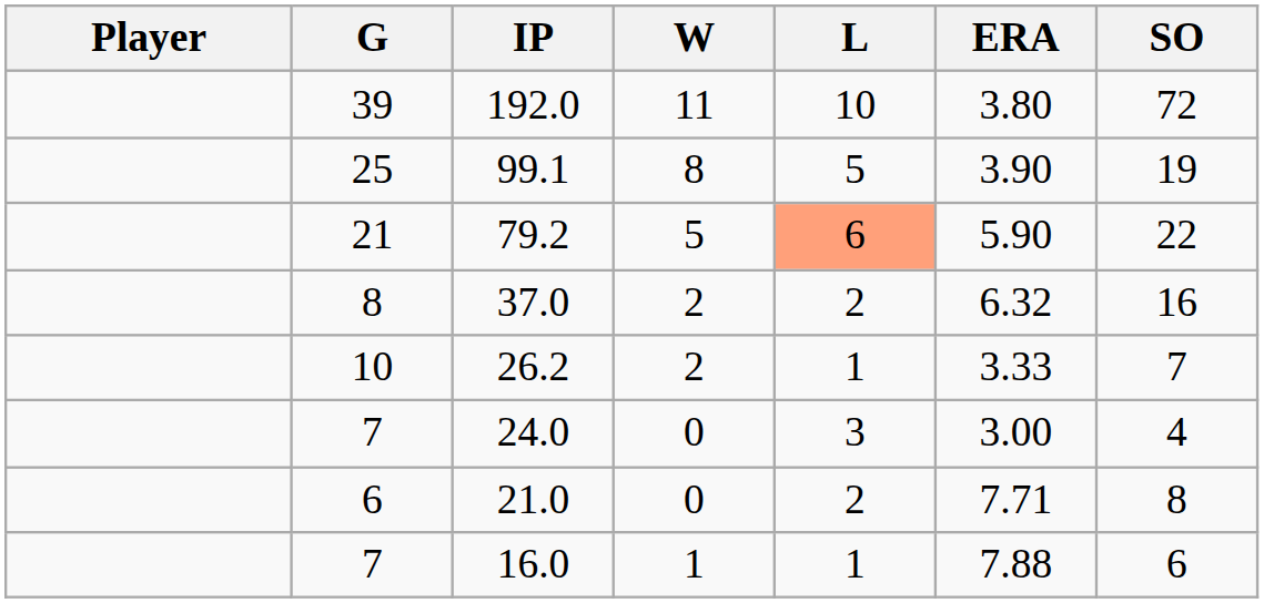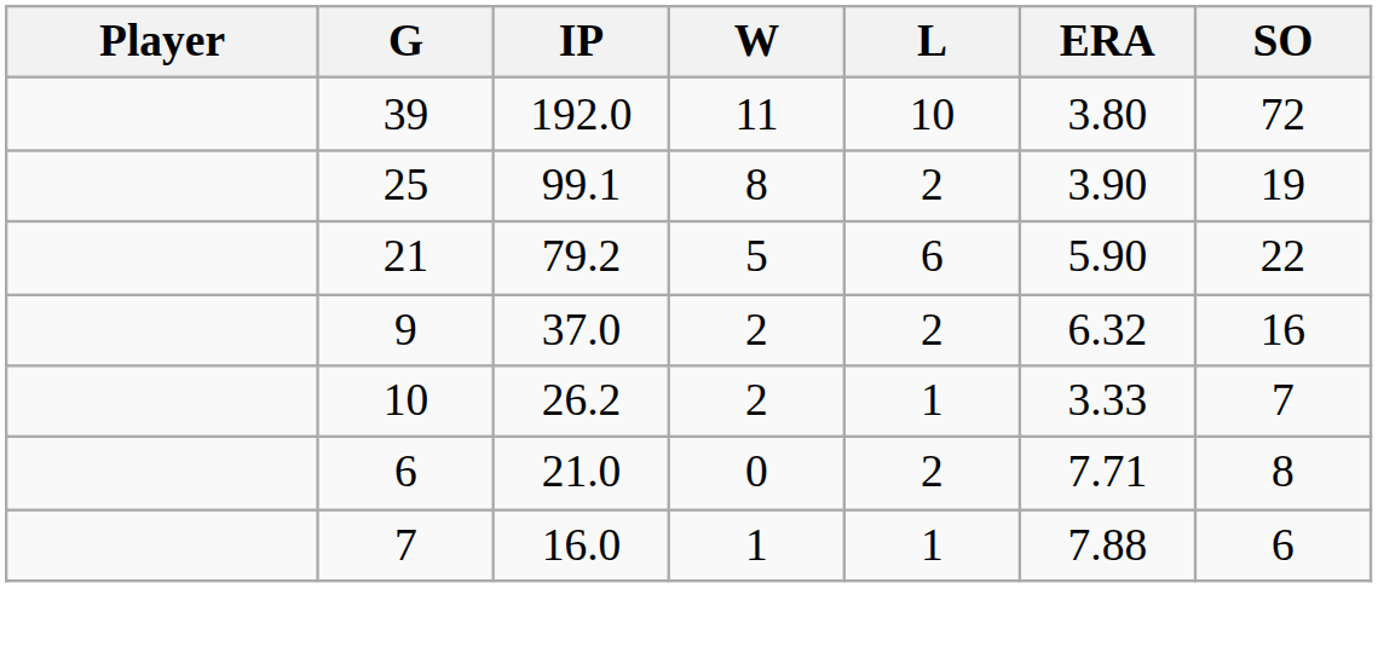99.1 | L: 5 -> 2
79.2 | L: lightsalmon background -> no background
37.0 | G: 8 -> 9
- row: 7 | 24.0 | 0 | 3 | 3.00 | 4
